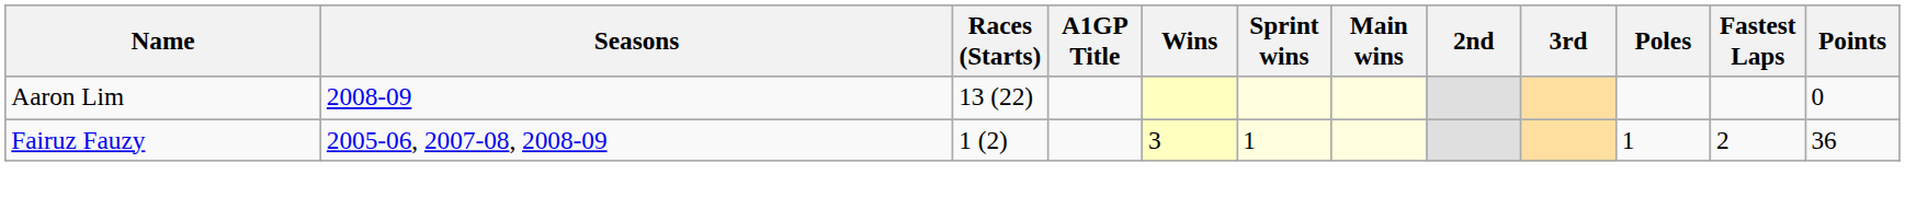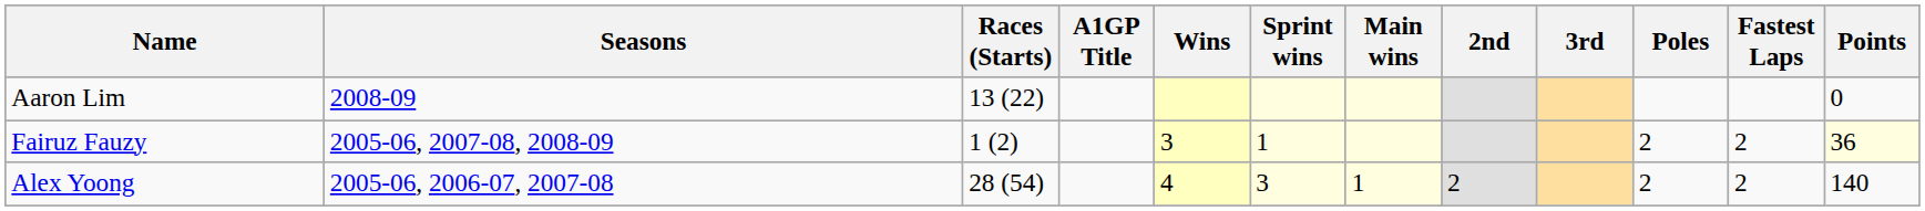Fairuz Fauzy | Poles: 1 -> 2
Fairuz Fauzy | Points: no background -> lightyellow background
+ row: Alex Yoong | 2005-06, 2006-07, 2007-08 | 28 (54) | 4 | 3 | 1 | 2 | 2 | 2 | 140
